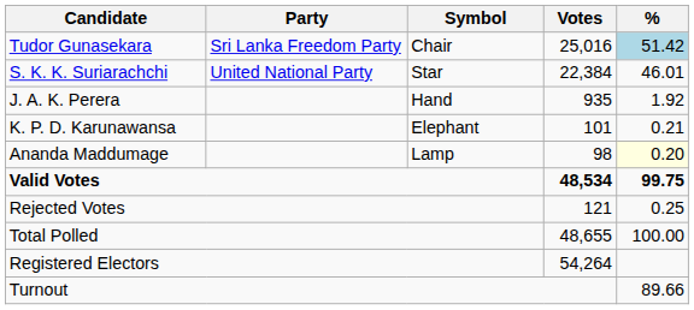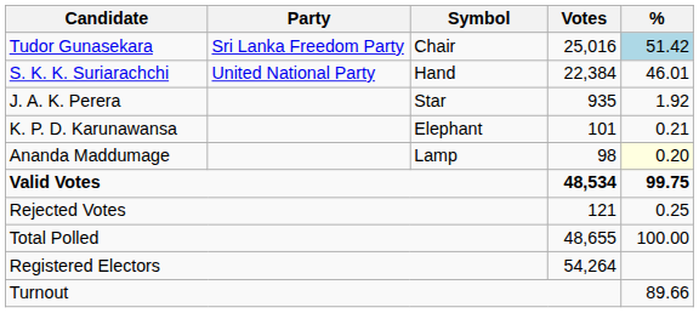S. K. K. Suriarachchi | Symbol: Star -> Hand
J. A. K. Perera | Symbol: Hand -> Star
